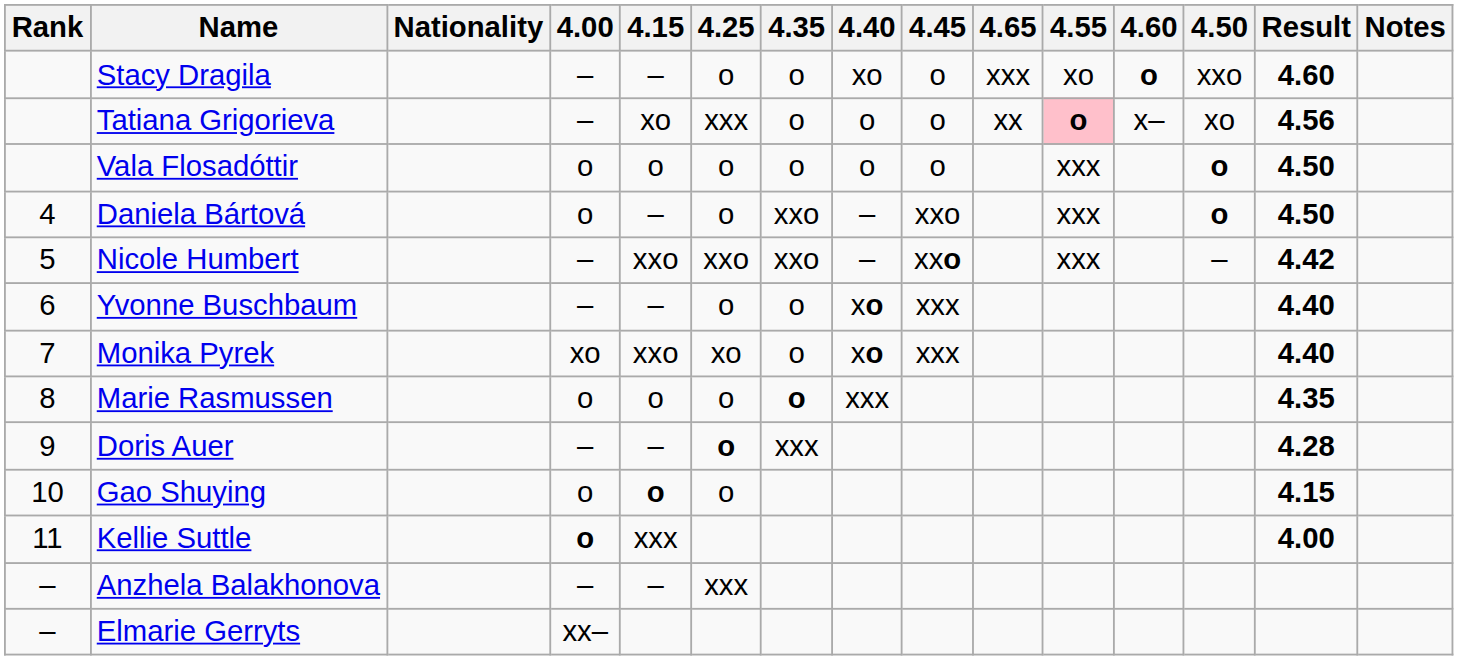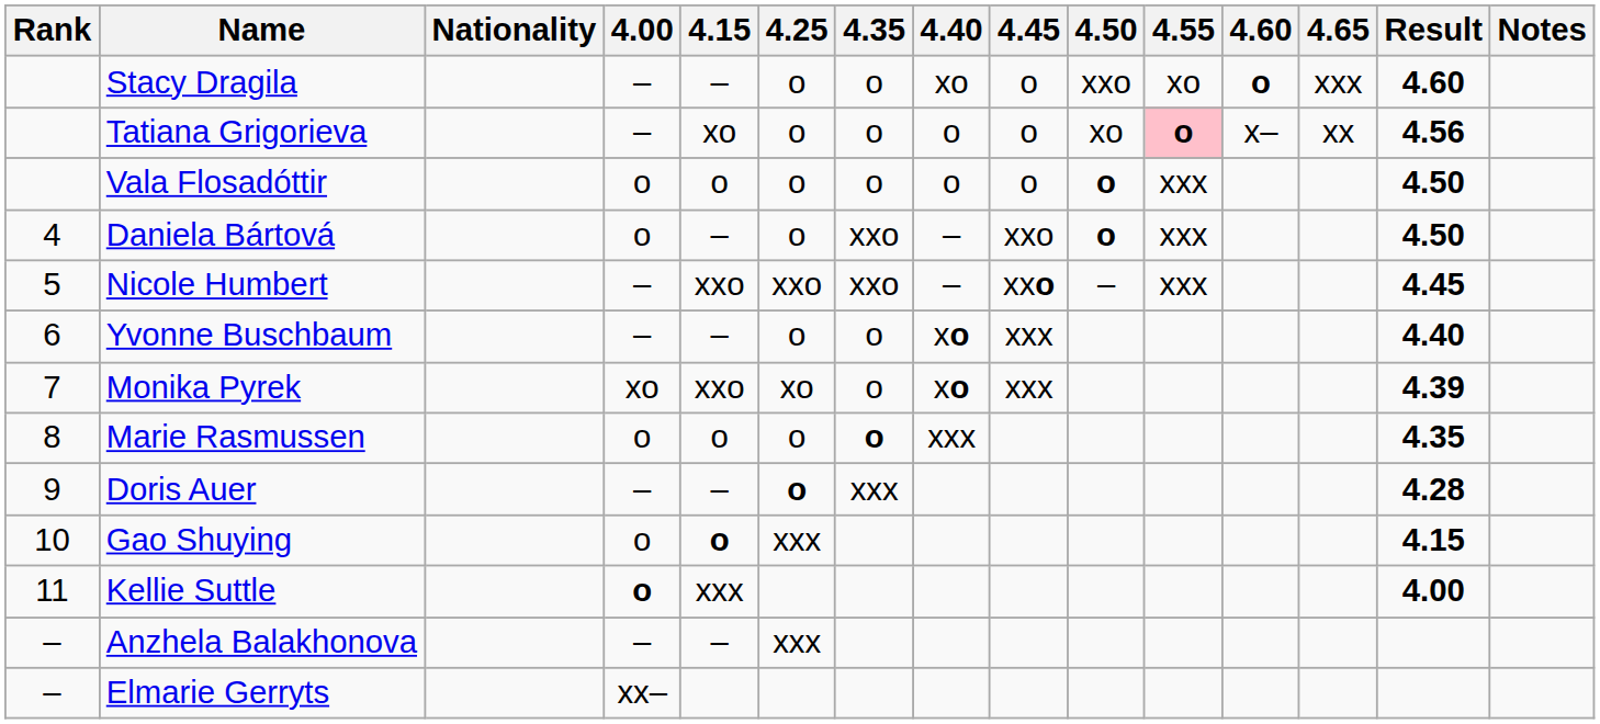columns swapped: 4.50 <-> 4.65
Tatiana Grigorieva | 4.25: xxx -> o
Nicole Humbert | Result: 4.42 -> 4.45
Monika Pyrek | Result: 4.40 -> 4.39
Gao Shuying | 4.25: o -> xxx
